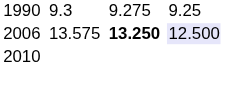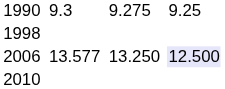+ row: 1998
2006 | column 3: 13.575 -> 13.577
2006 | column 5: bold -> normal
